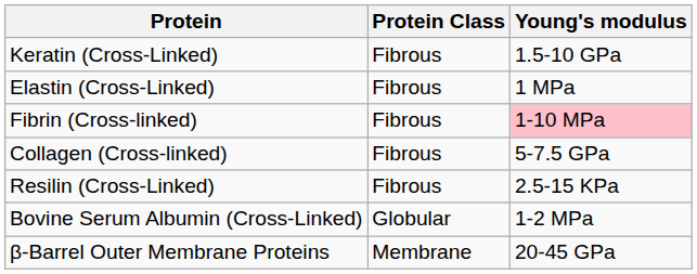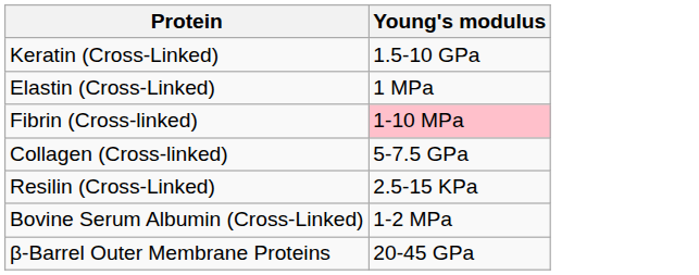- column: Protein Class | Fibrous | Fibrous | Fibrous | Fibrous | Fibrous | Globular | Membrane
